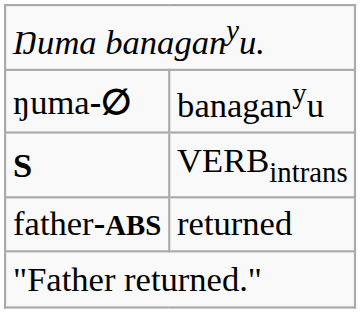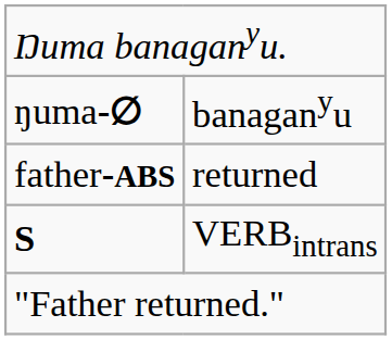rows swapped: father-ABS <-> S
